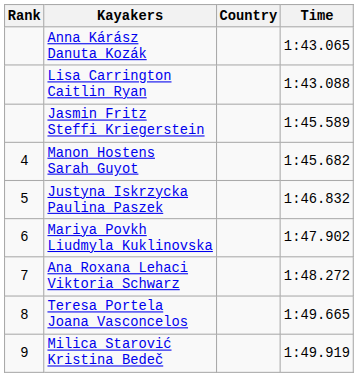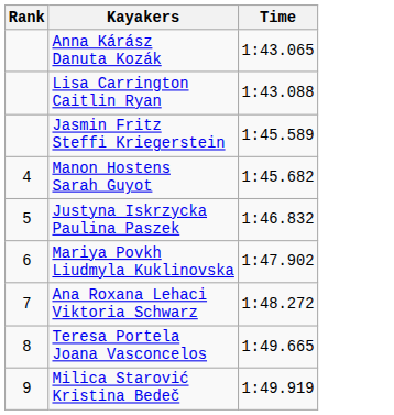- column: Country
